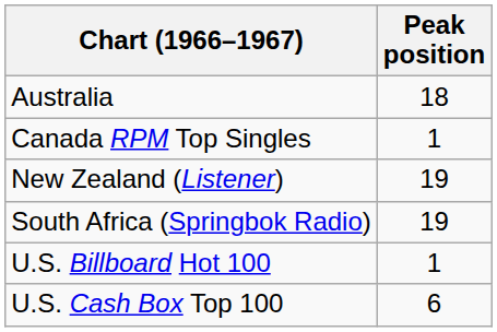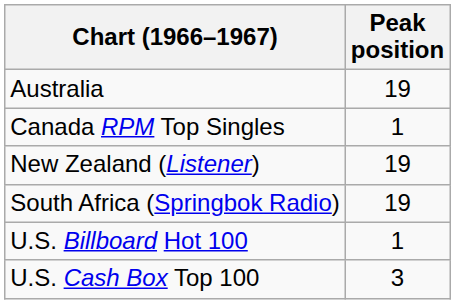Australia | Peak position: 18 -> 19
U.S. Cash Box Top 100 | Peak position: 6 -> 3
